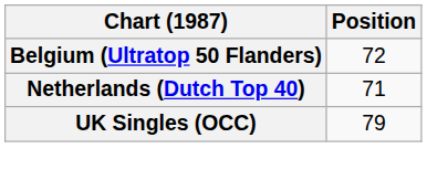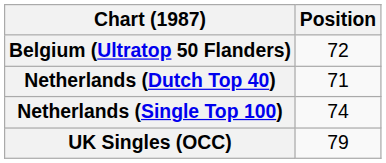+ row: Netherlands (Single Top 100) | 74
